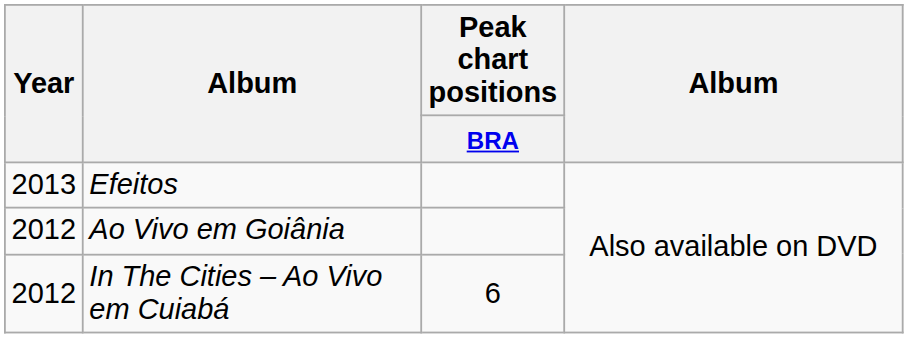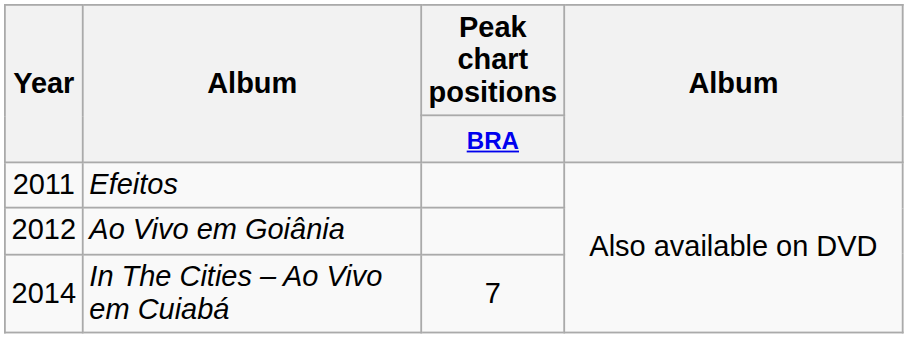Efeitos | Year: 2013 -> 2011
In The Cities – Ao Vivo em Cuiabá | Year: 2012 -> 2014
In The Cities – Ao Vivo em Cuiabá | Peak chart positions / BRA: 6 -> 7
